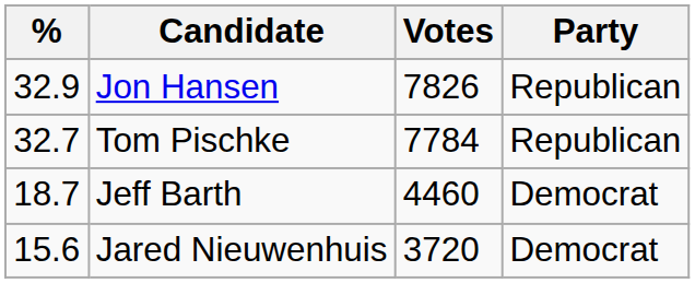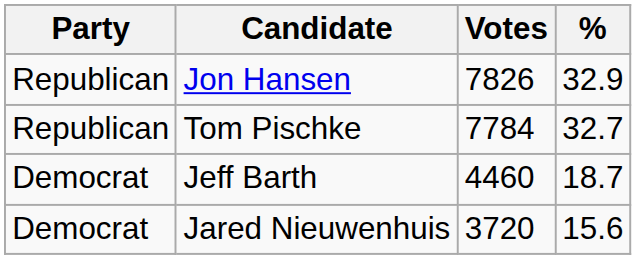columns swapped: Party <-> %
